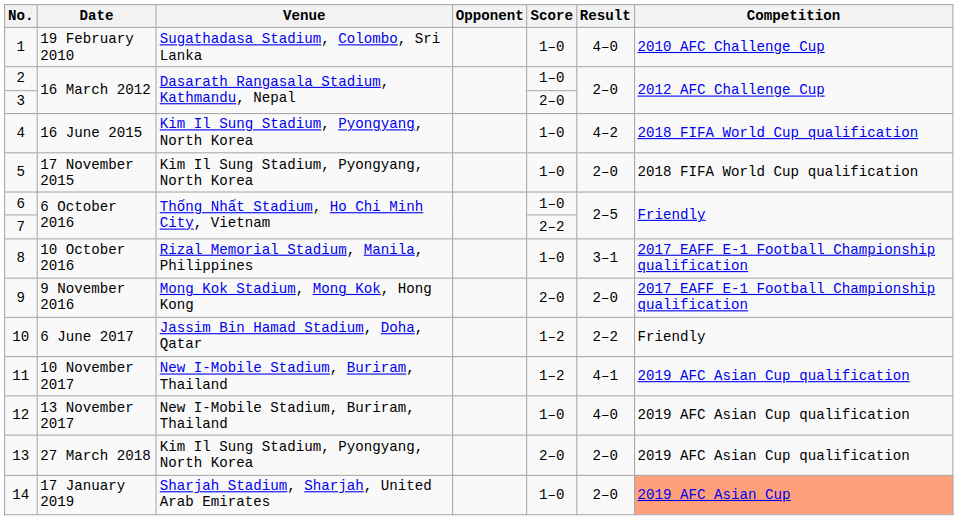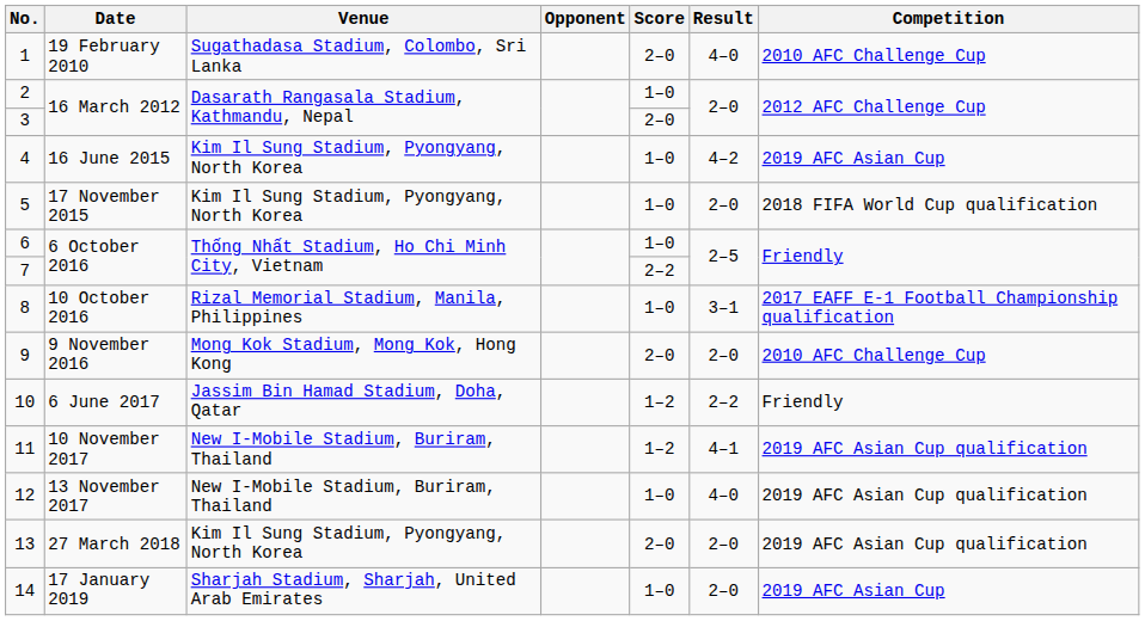1 | Score: 1–0 -> 2–0
4 | Competition: 2018 FIFA World Cup qualification -> 2019 AFC Asian Cup
9 | Competition: 2017 EAFF E-1 Football Championship qualification -> 2010 AFC Challenge Cup
14 | Competition: lightsalmon background -> no background
